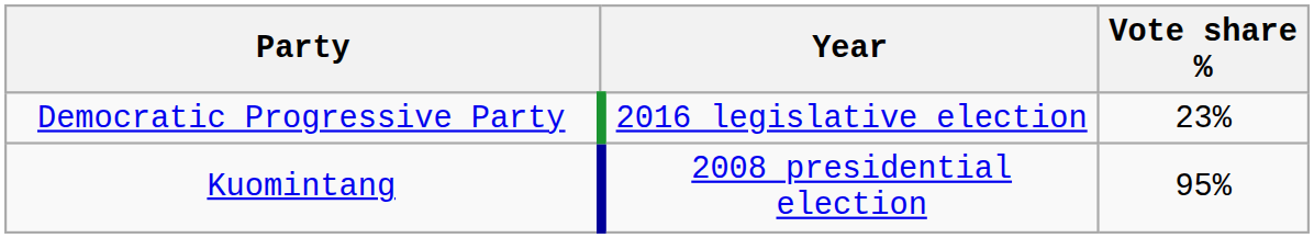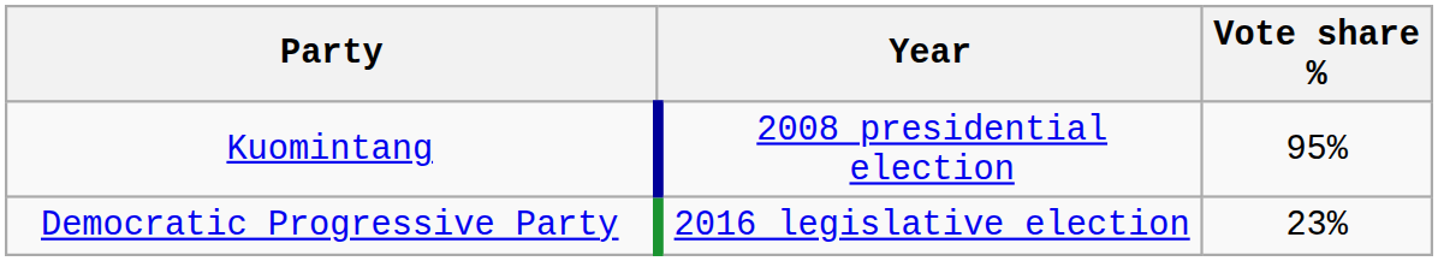rows swapped: Democratic Progressive Party <-> Kuomintang
